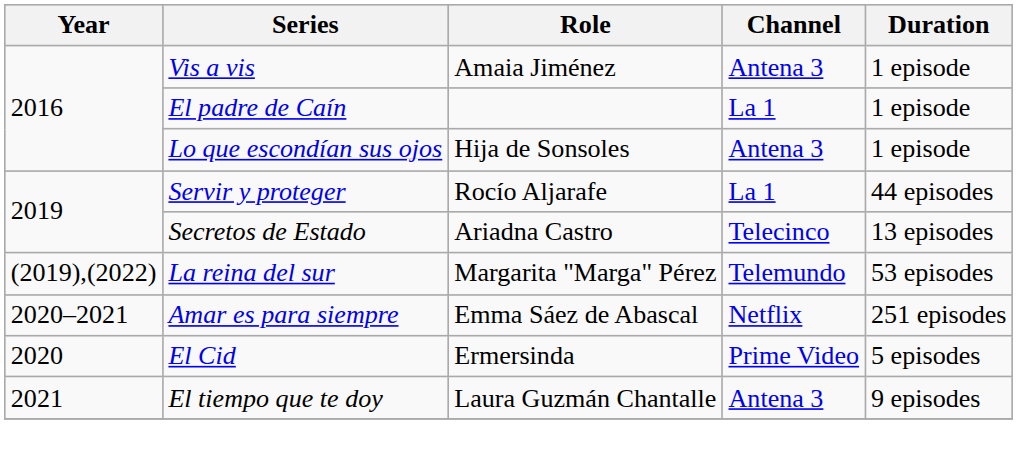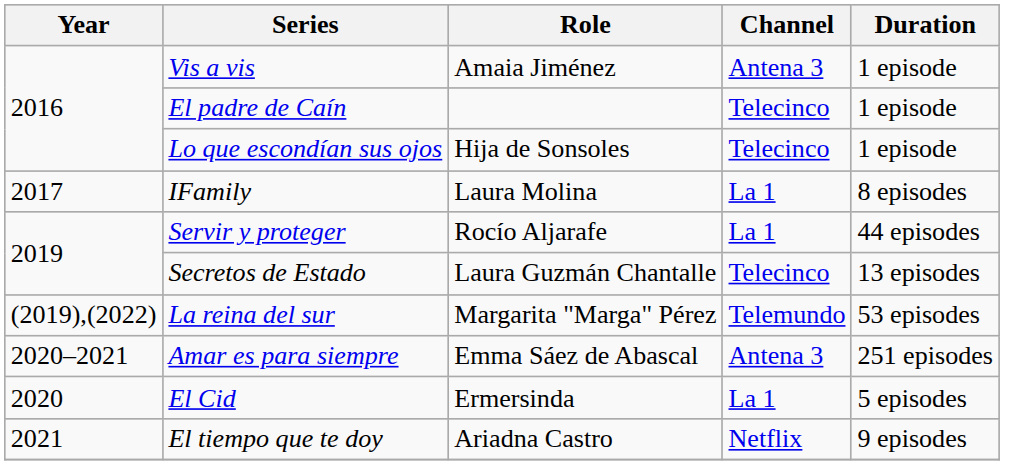El padre de Caín | Channel: La 1 -> Telecinco
Lo que escondían sus ojos | Channel: Antena 3 -> Telecinco
+ row: 2017 | IFamily | Laura Molina | La 1 | 8 episodes
Secretos de Estado | Role: Ariadna Castro -> Laura Guzmán Chantalle
Amar es para siempre | Channel: Netflix -> Antena 3
El Cid | Channel: Prime Video -> La 1
El tiempo que te doy | Role: Laura Guzmán Chantalle -> Ariadna Castro
El tiempo que te doy | Channel: Antena 3 -> Netflix
